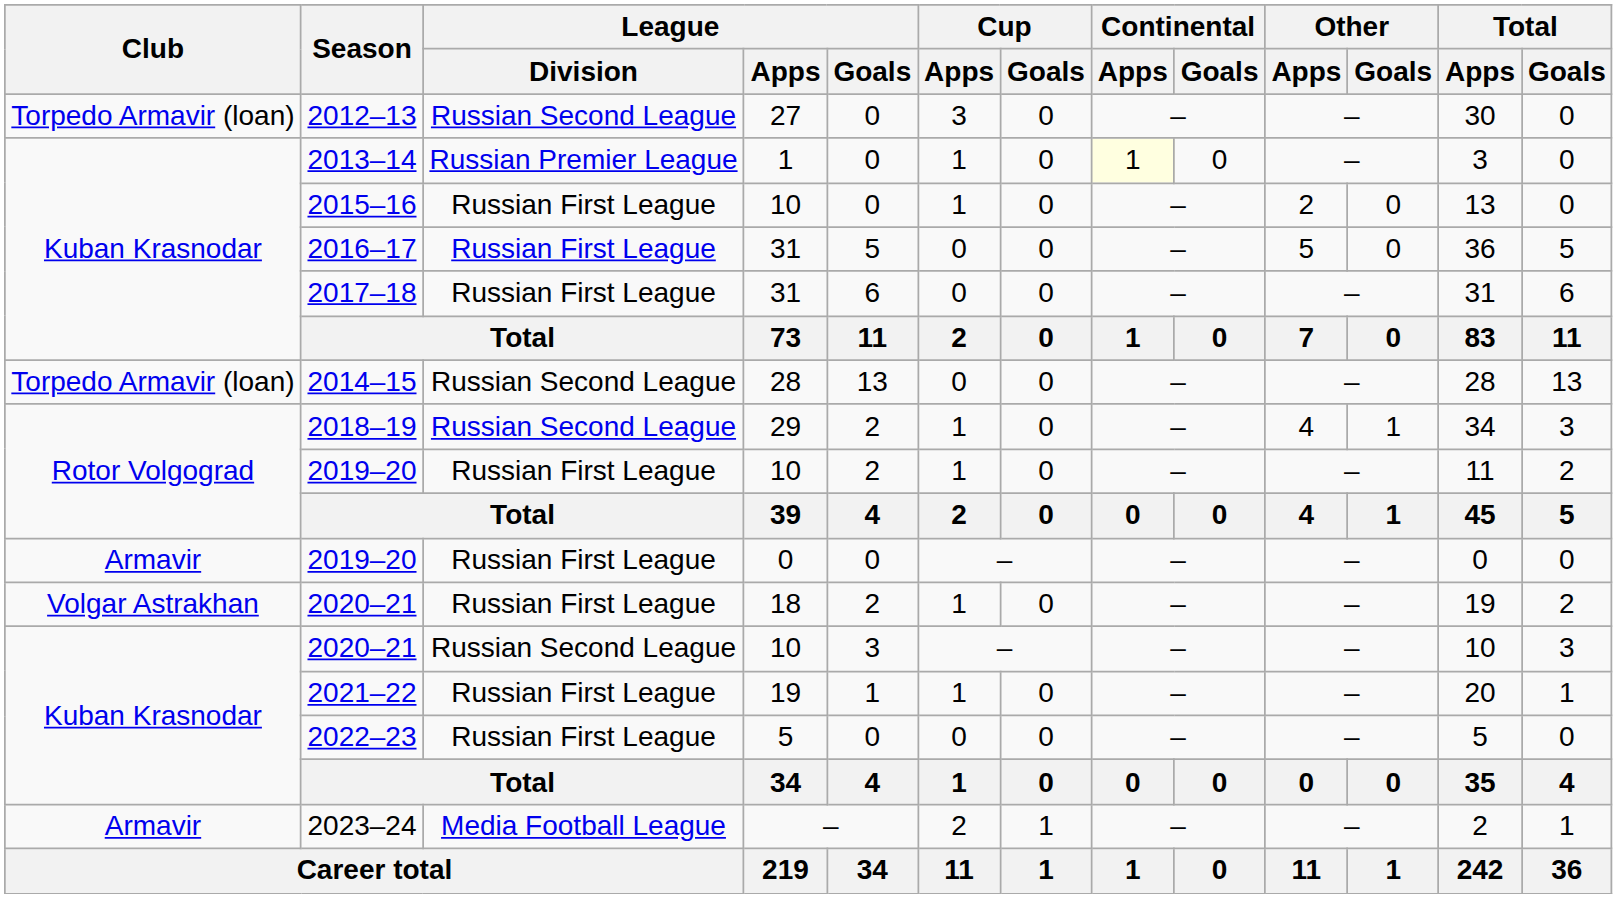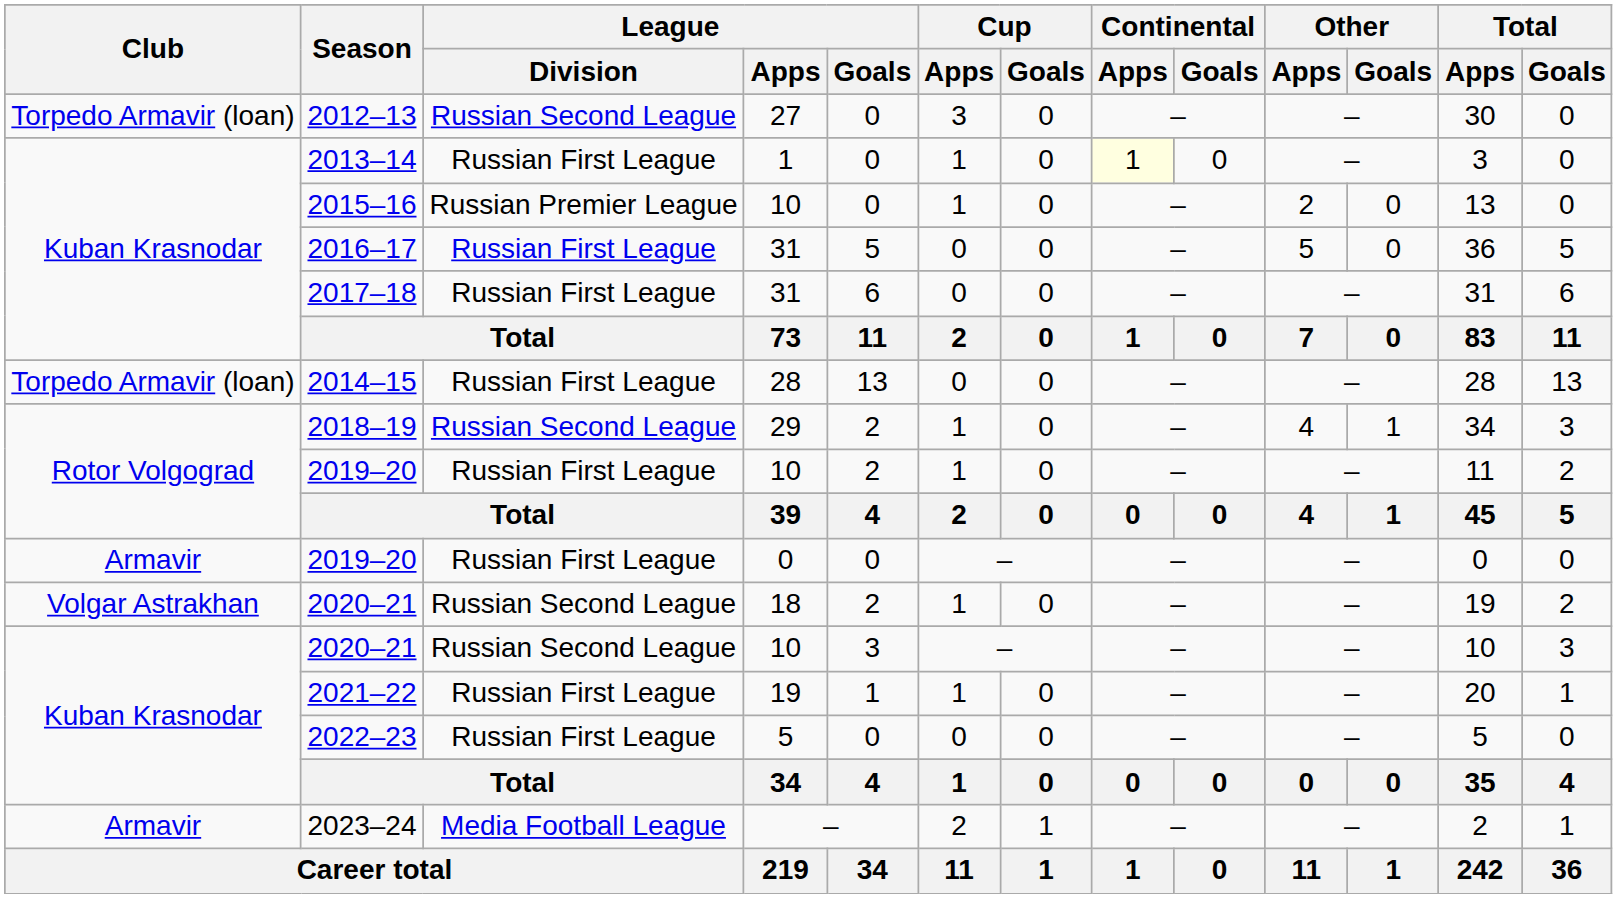2013–14 | League / Division: Russian Premier League -> Russian First League
2015–16 | League / Division: Russian First League -> Russian Premier League
2014–15 | League / Division: Russian Second League -> Russian First League
2020–21 / 18 | League / Division: Russian First League -> Russian Second League
